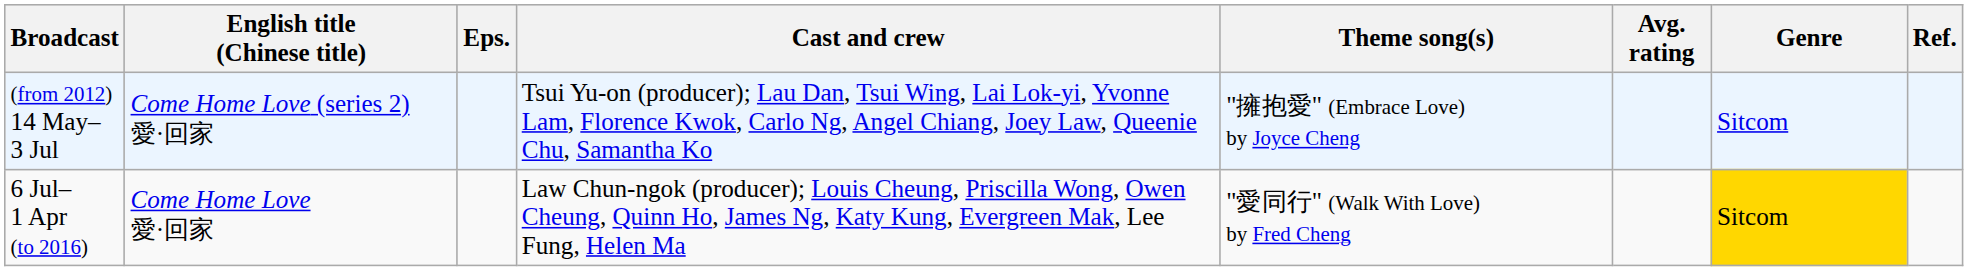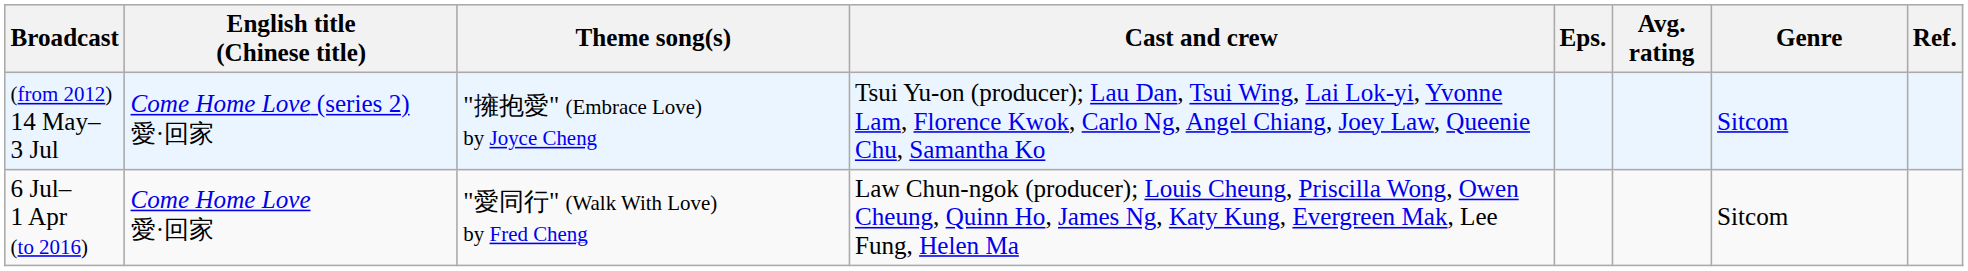columns swapped: Eps. <-> Theme song(s)
6 Jul– 1 Apr (to 2016) | Genre: gold background -> no background
